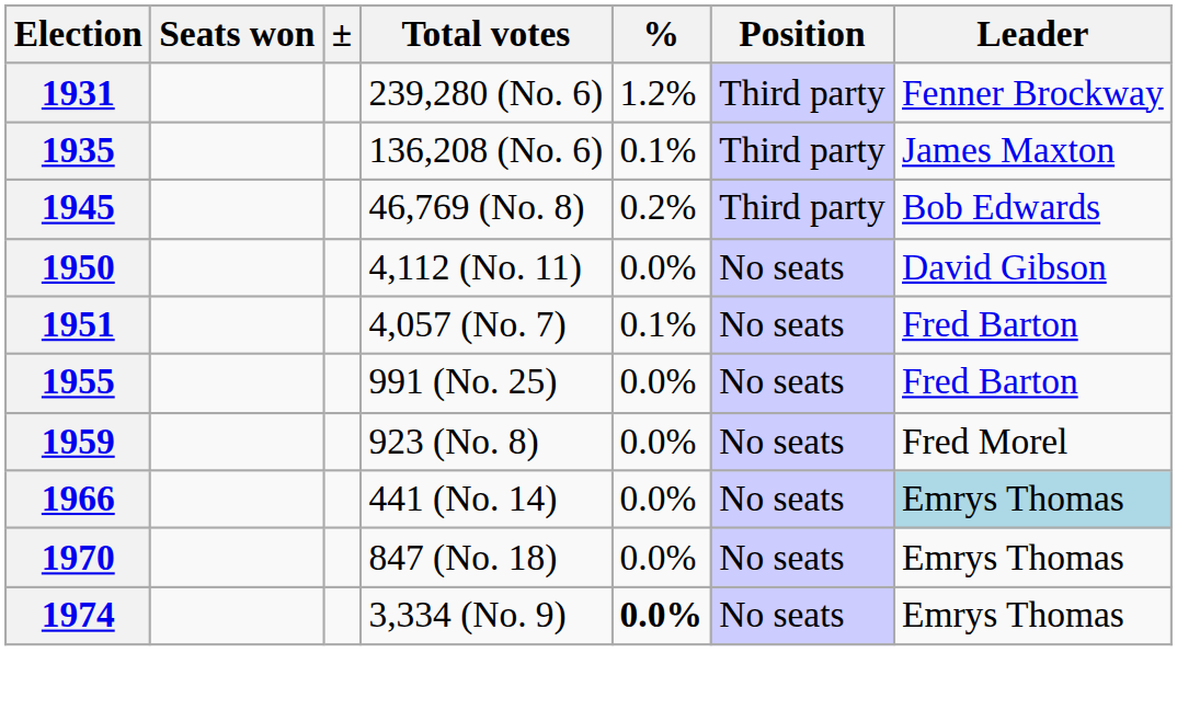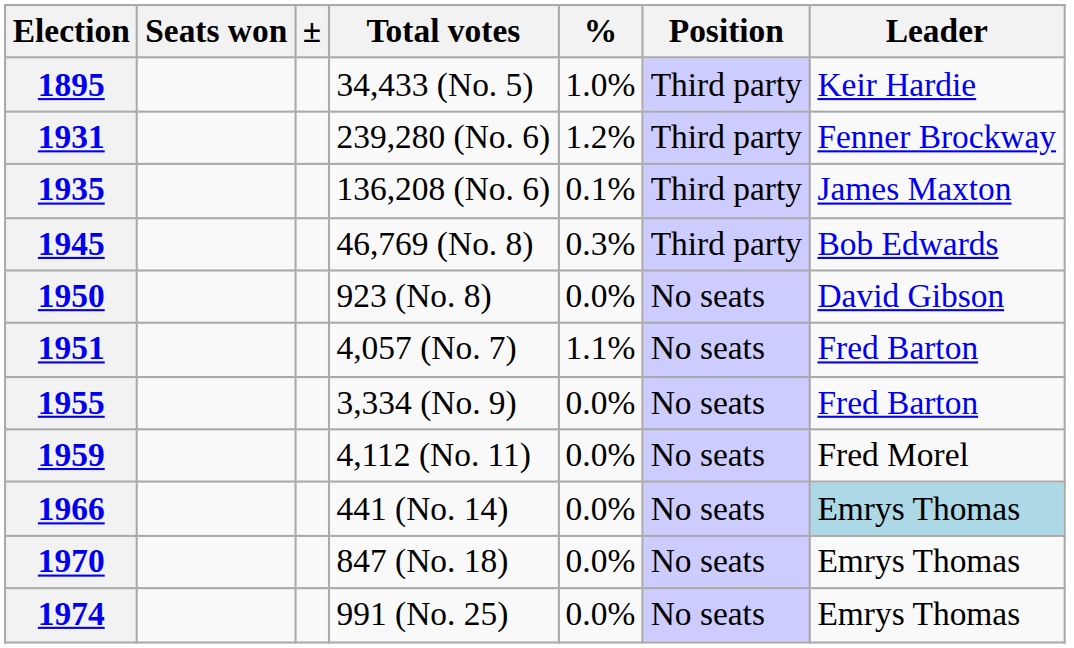+ row: 1895 | 34,433 (No. 5) | 1.0% | Third party | Keir Hardie
1945 | %: 0.2% -> 0.3%
1950 | Total votes: 4,112 (No. 11) -> 923 (No. 8)
1951 | %: 0.1% -> 1.1%
1955 | Total votes: 991 (No. 25) -> 3,334 (No. 9)
1959 | Total votes: 923 (No. 8) -> 4,112 (No. 11)
1974 | Total votes: 3,334 (No. 9) -> 991 (No. 25)
1974 | %: bold -> normal
